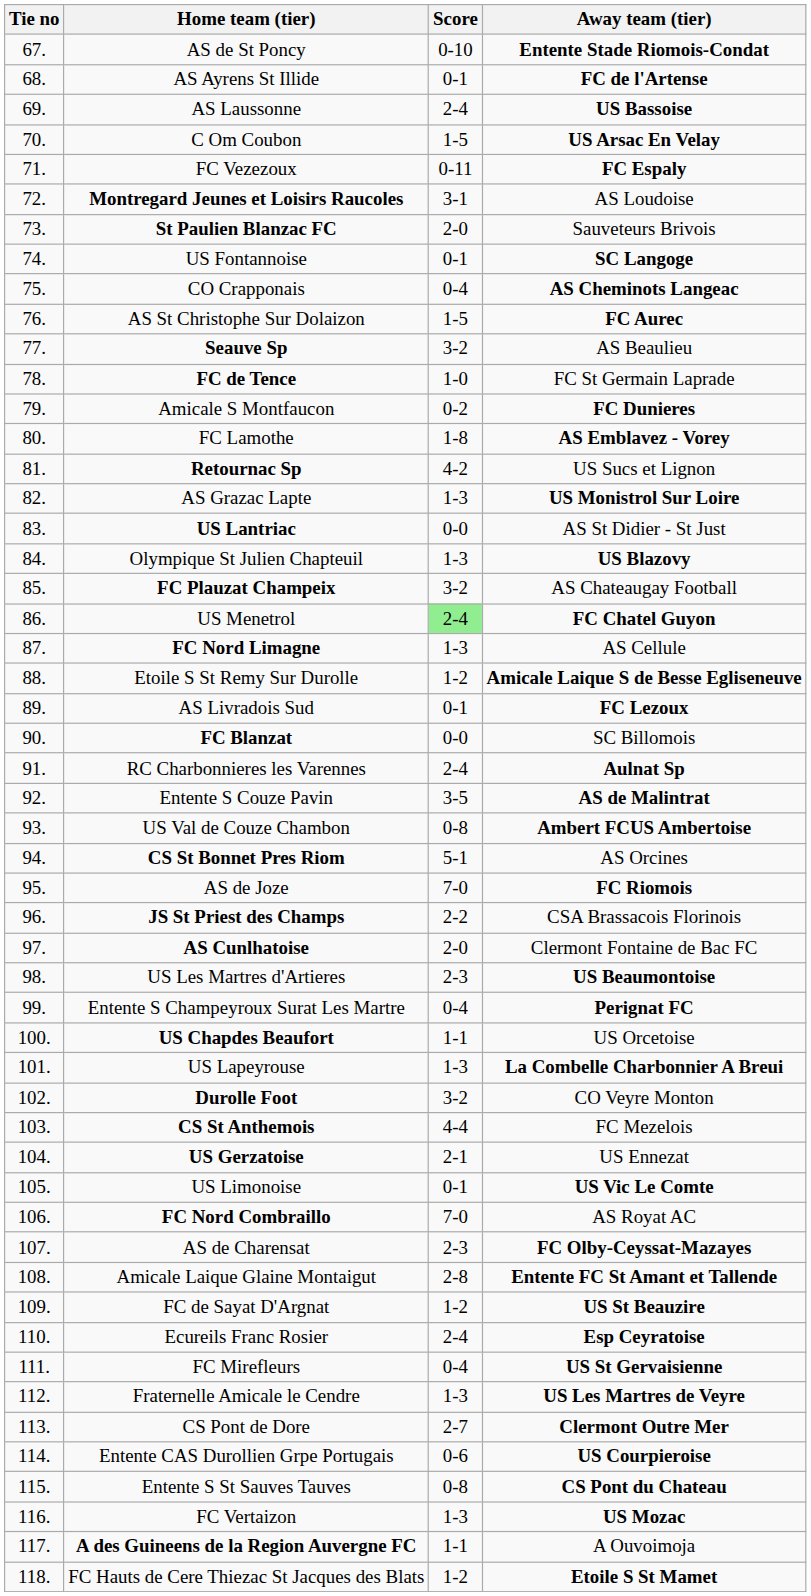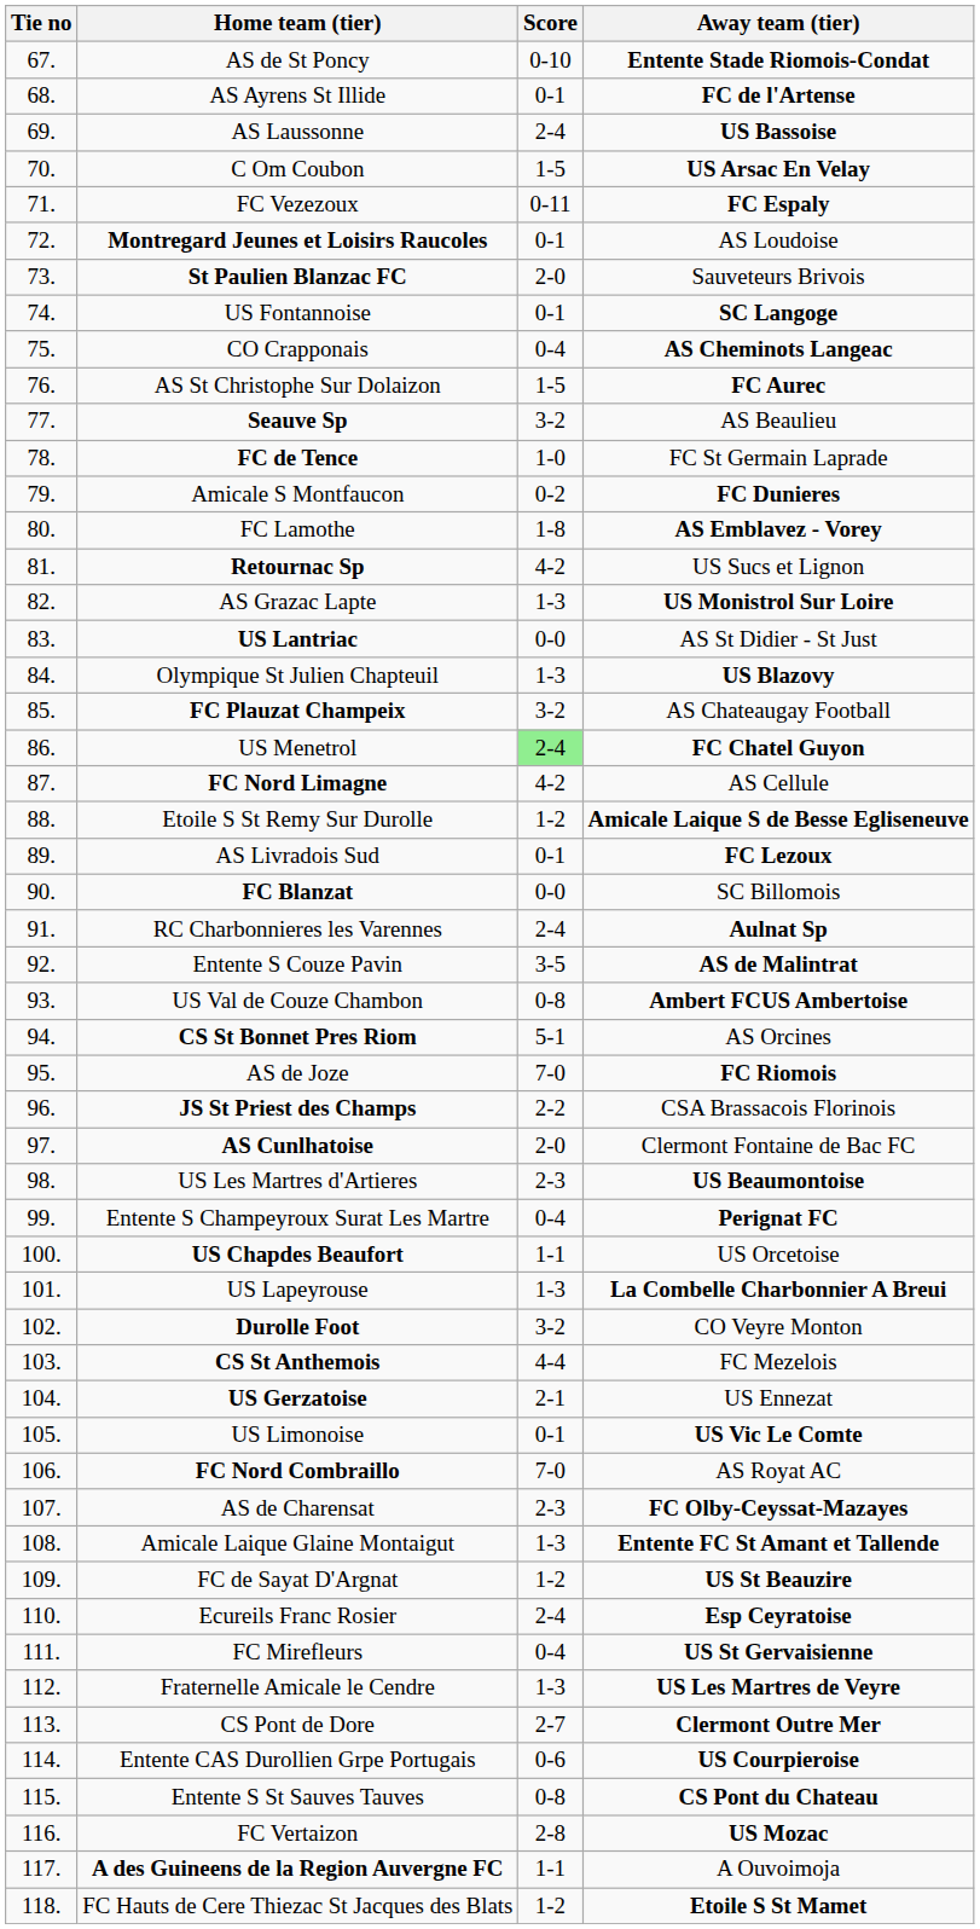Montregard Jeunes et Loisirs Raucoles | Score: 3-1 -> 0-1
FC Nord Limagne | Score: 1-3 -> 4-2
Amicale Laique Glaine Montaigut | Score: 2-8 -> 1-3
FC Vertaizon | Score: 1-3 -> 2-8
